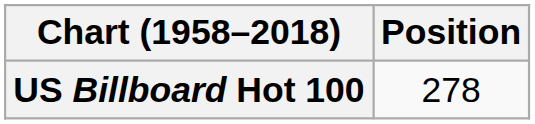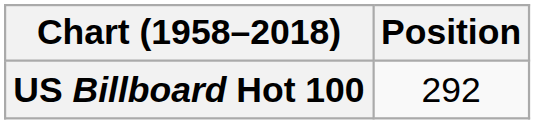US Billboard Hot 100 | Position: 278 -> 292
